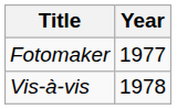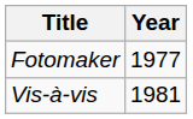Vis-à-vis | Year: 1978 -> 1981
